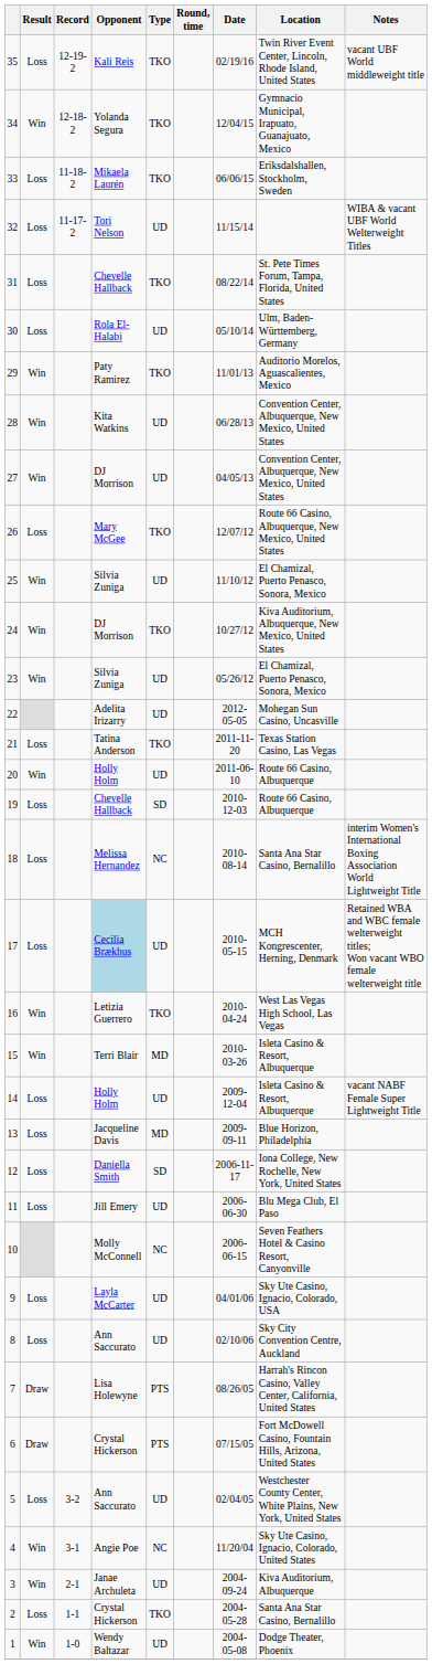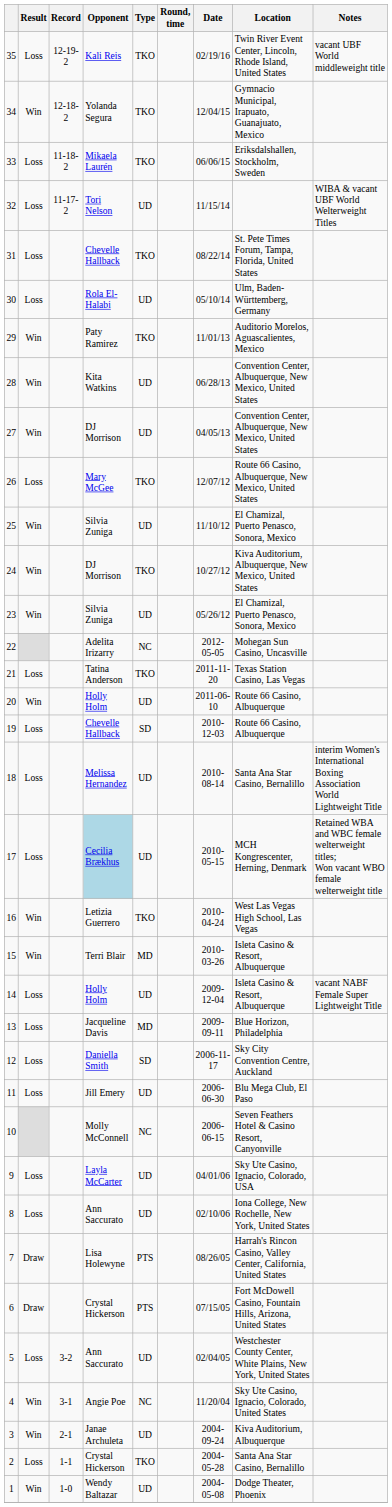22 | Type: UD -> NC
18 | Type: NC -> UD
12 | Location: Iona College, New Rochelle, New York, United States -> Sky City Convention Centre, Auckland
8 | Location: Sky City Convention Centre, Auckland -> Iona College, New Rochelle, New York, United States
